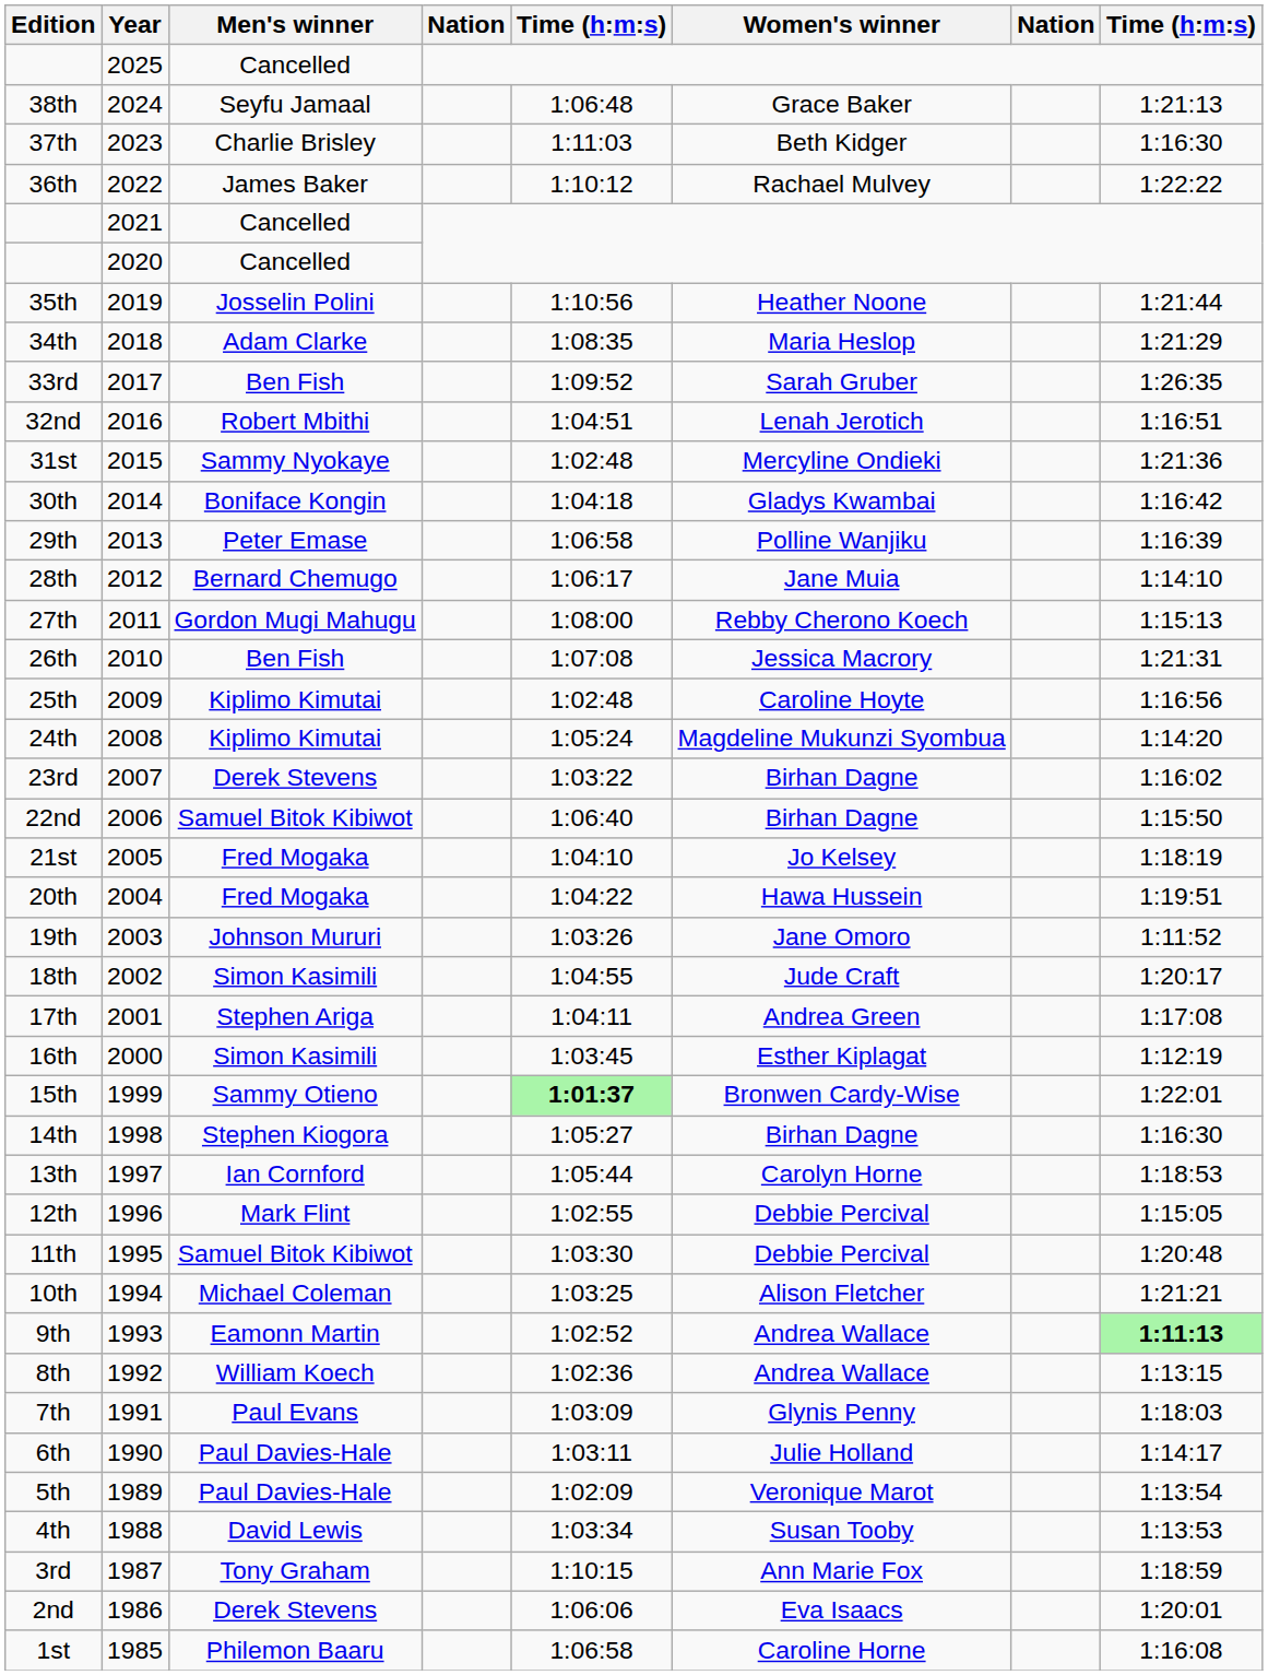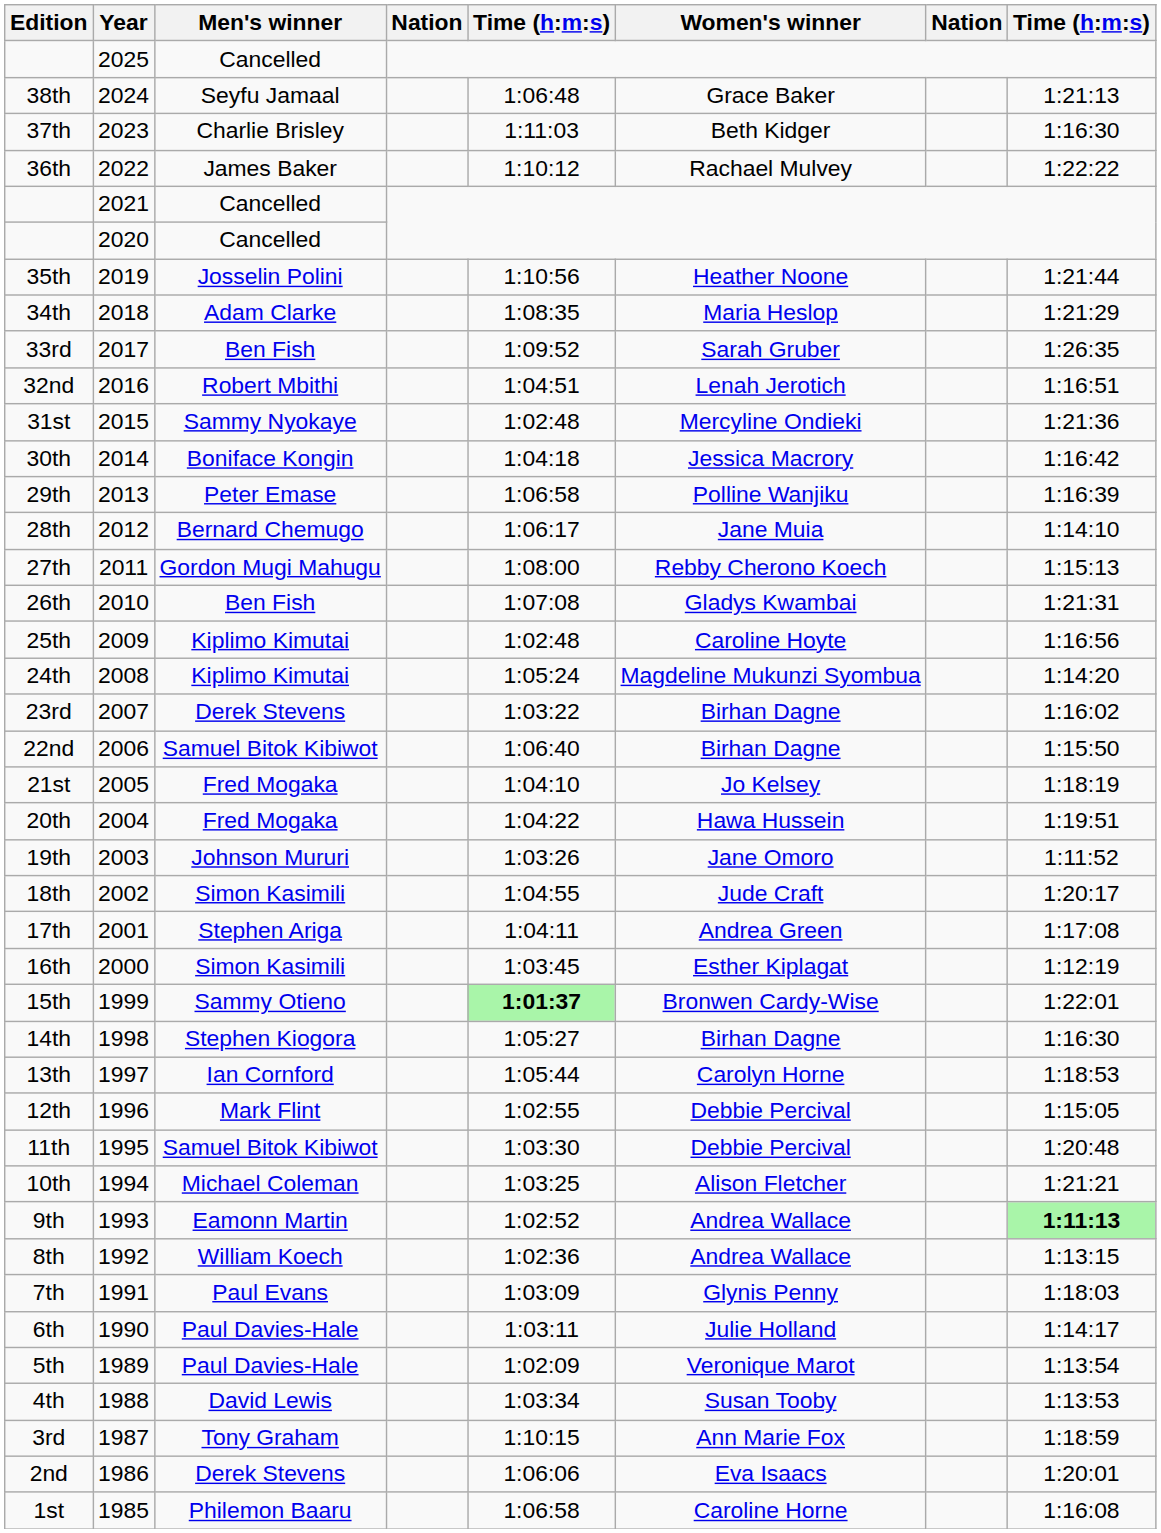30th | Women's winner: Gladys Kwambai -> Jessica Macrory
26th | Women's winner: Jessica Macrory -> Gladys Kwambai
